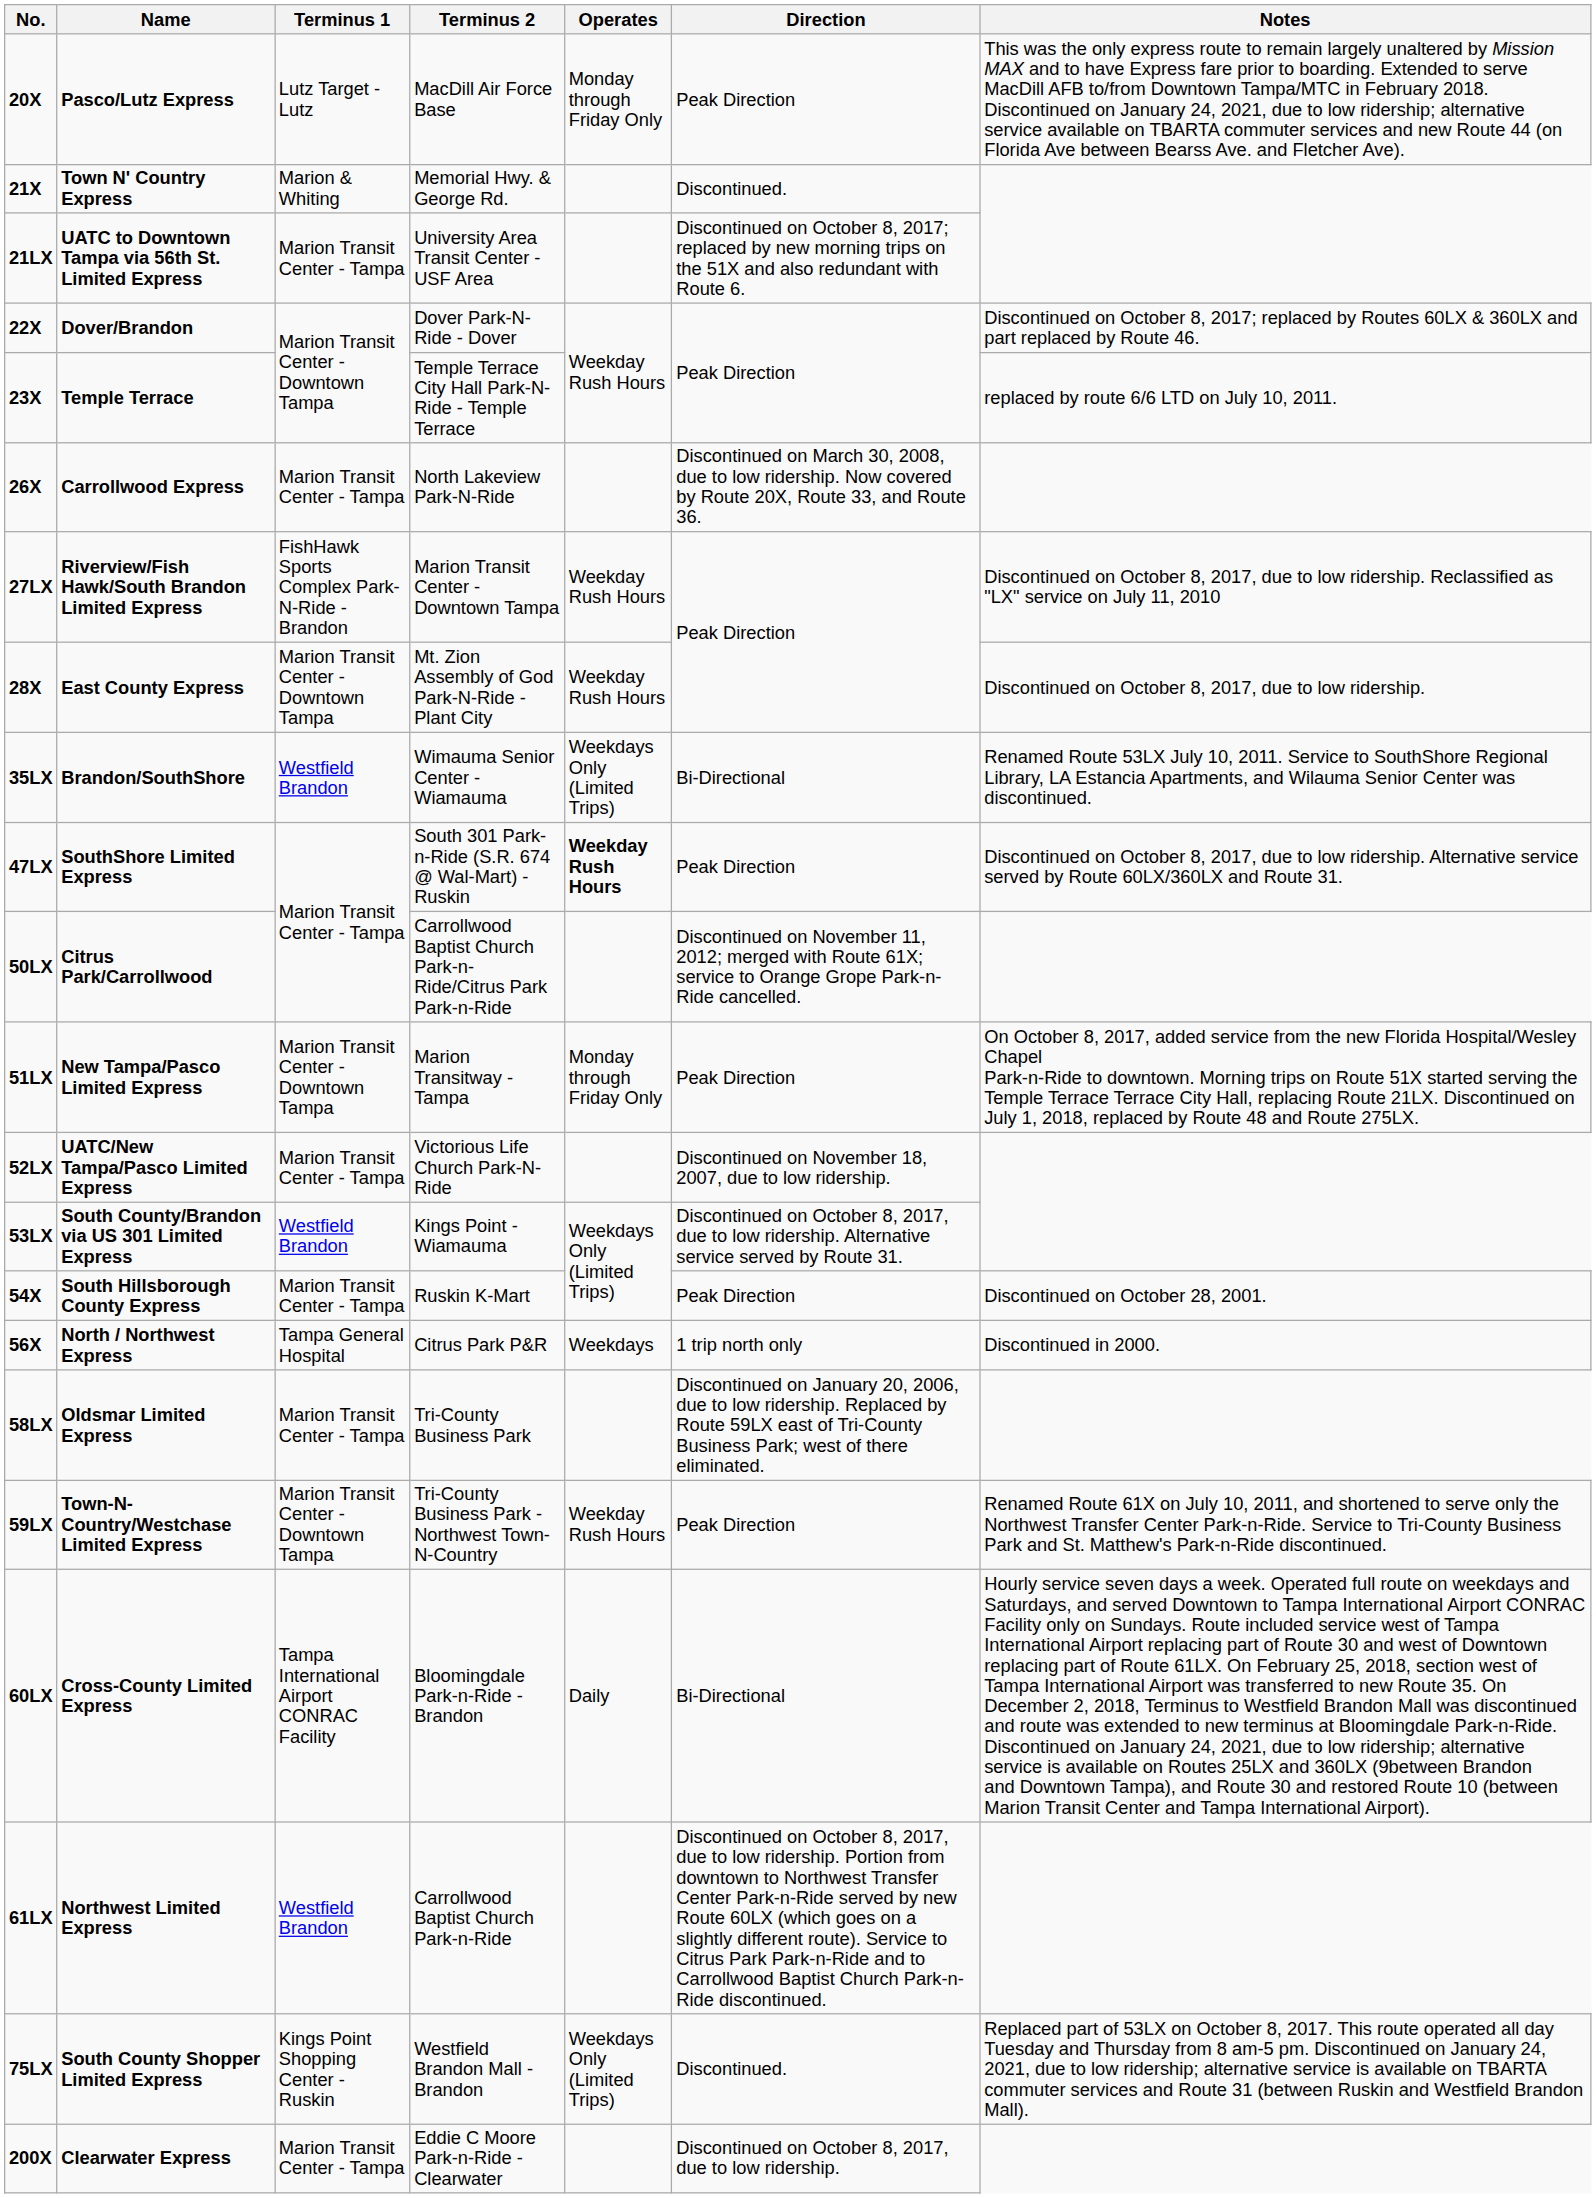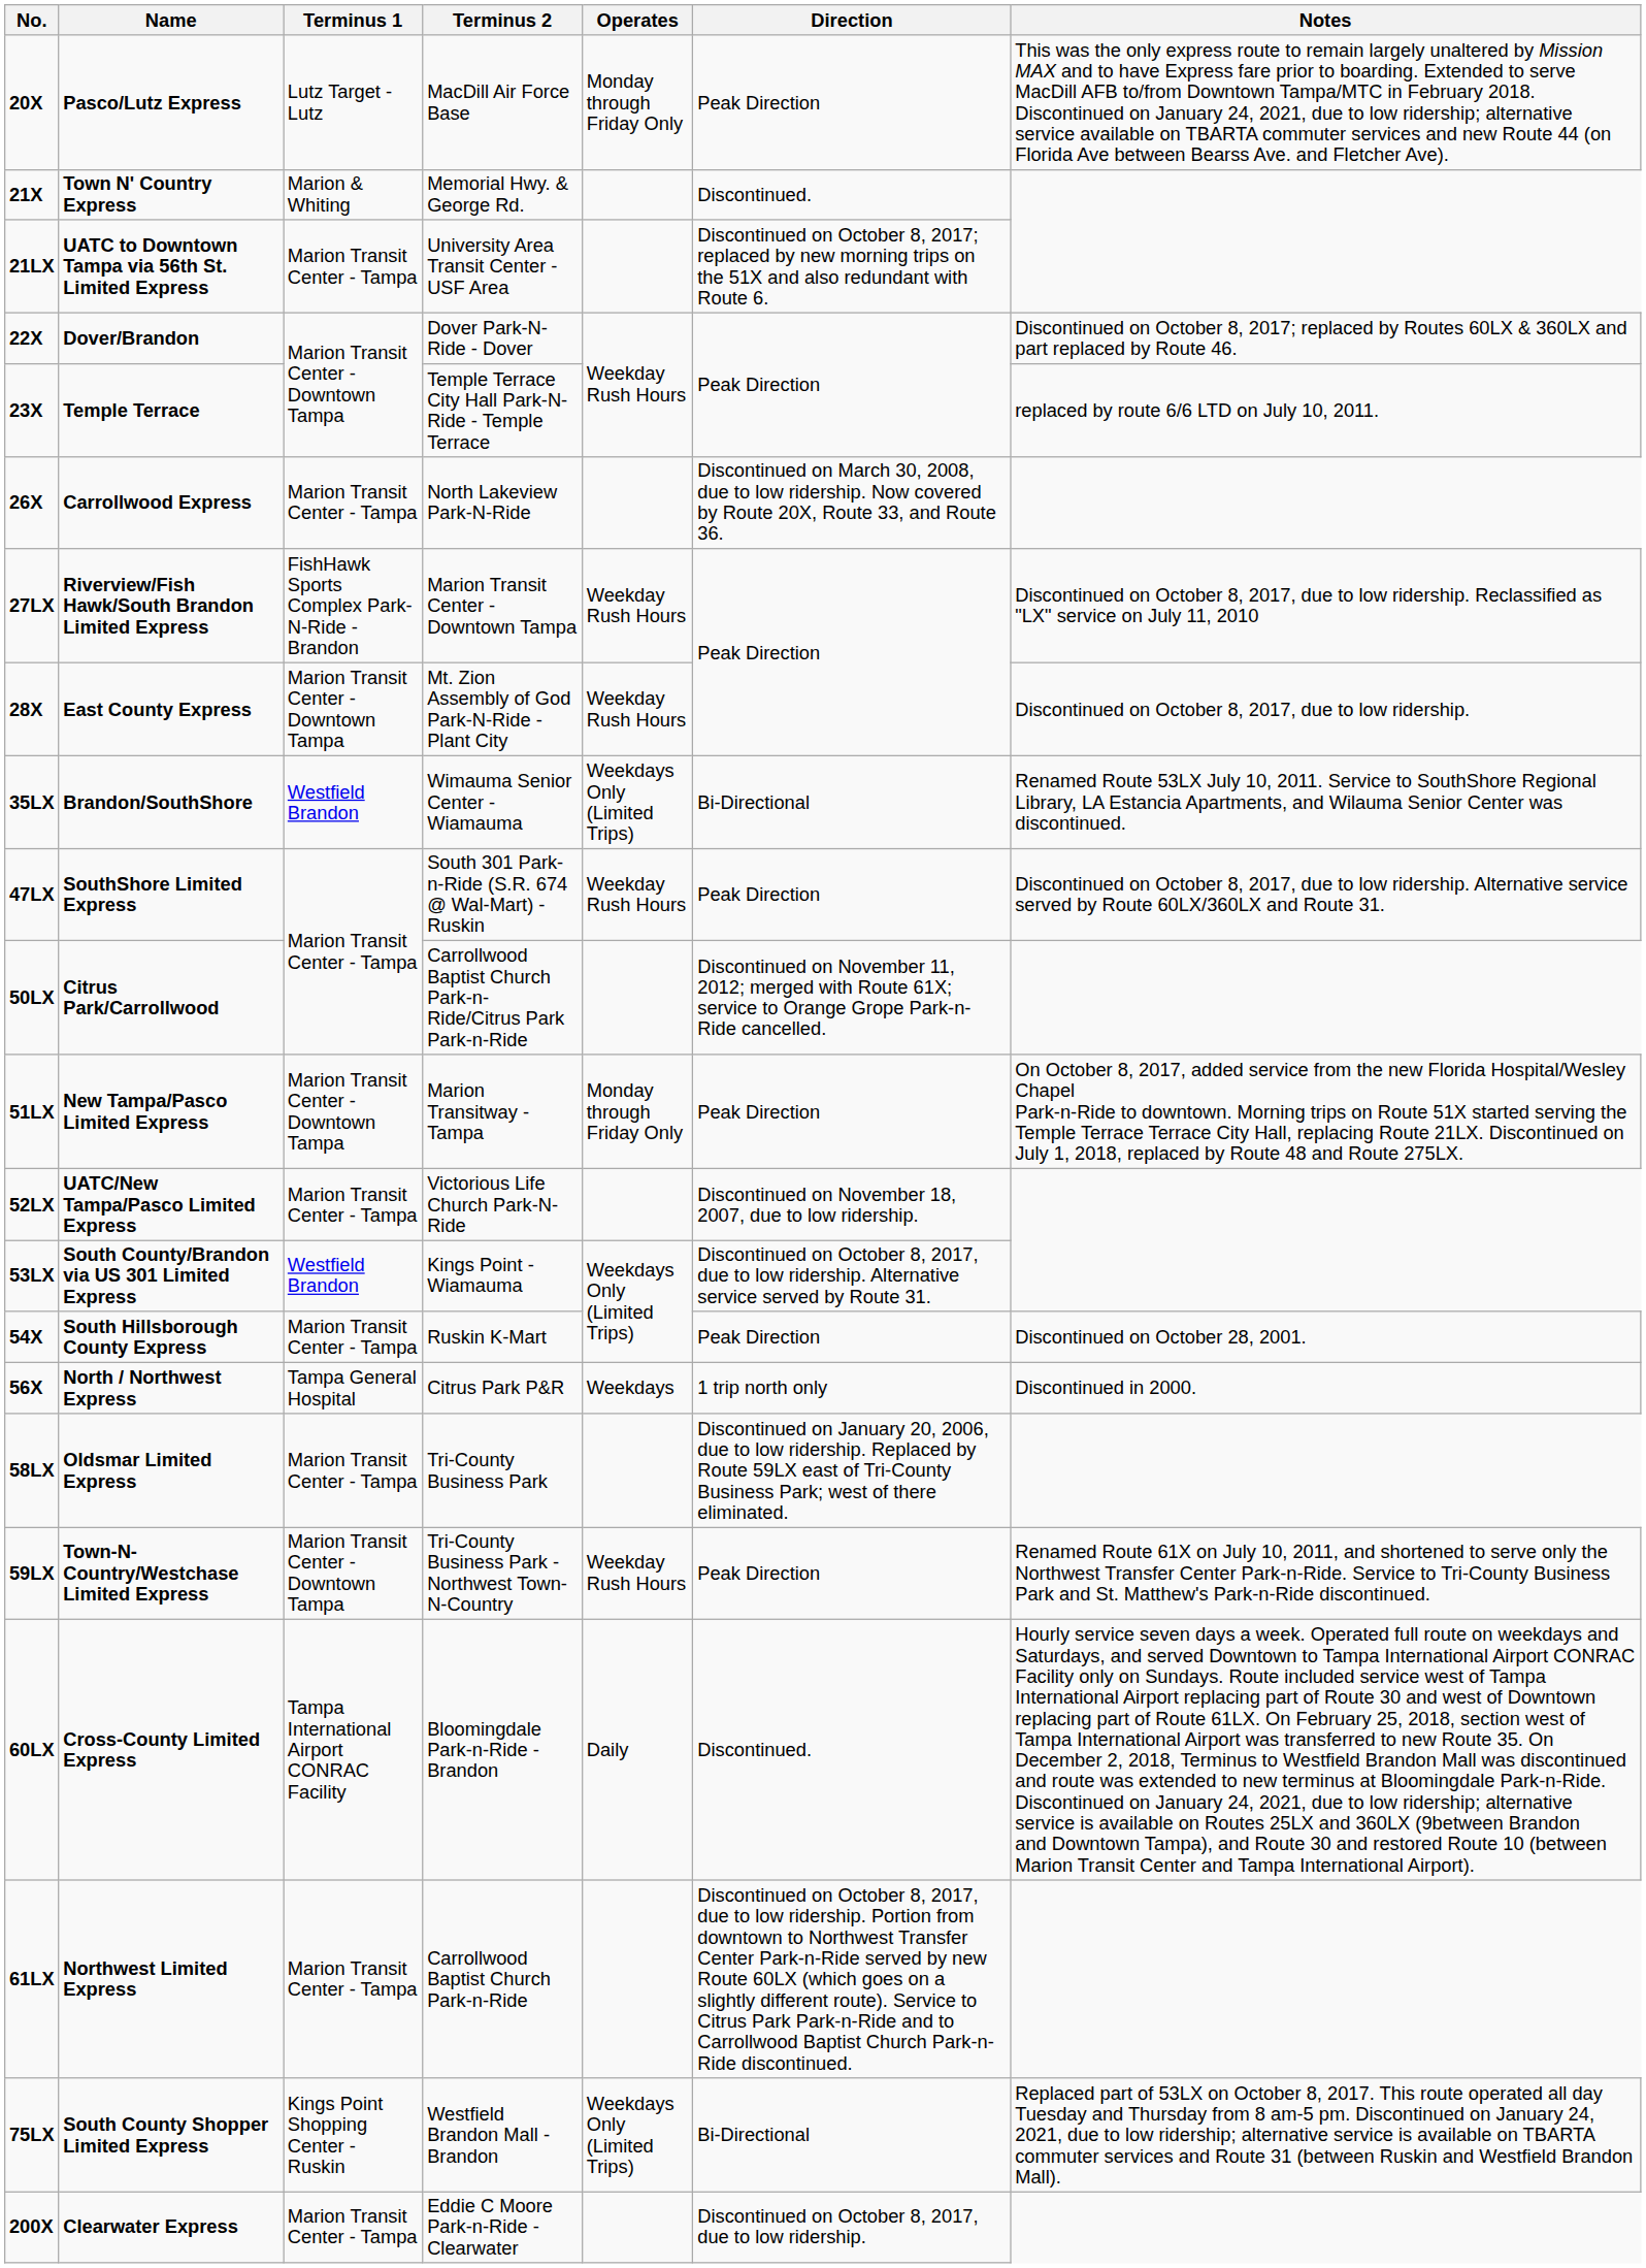47LX | Operates: bold -> normal
60LX | Direction: Bi-Directional -> Discontinued.
61LX | Terminus 1: Westfield Brandon -> Marion Transit Center - Tampa
75LX | Direction: Discontinued. -> Bi-Directional
